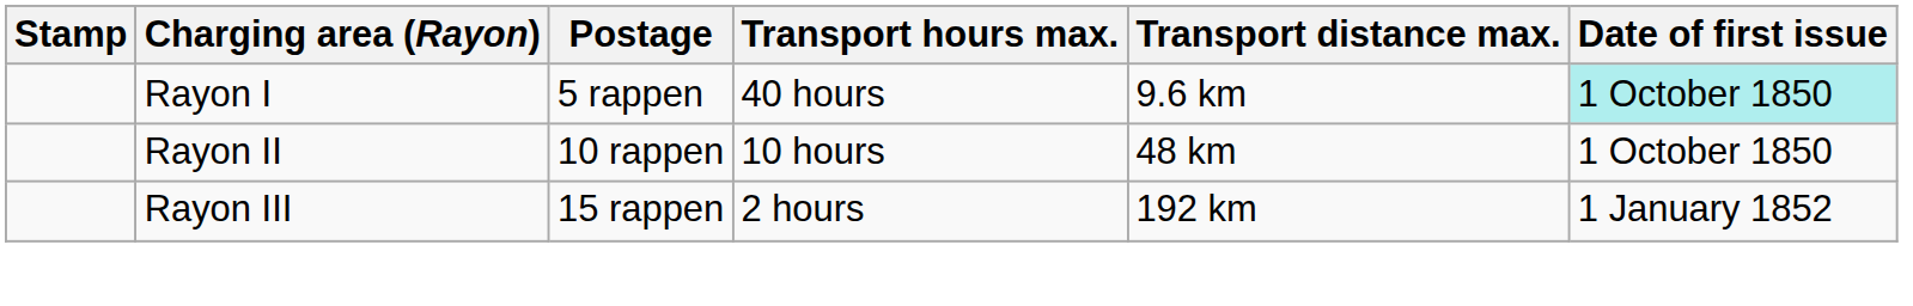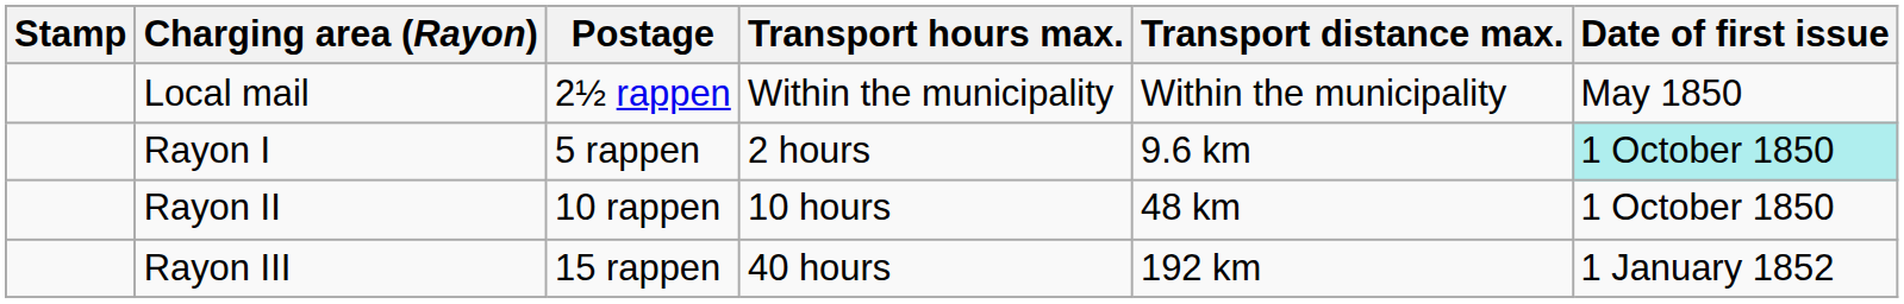+ row: Local mail | 2½ rappen | Within the municipality | Within the municipality | May 1850
Rayon I | Transport hours max.: 40 hours -> 2 hours
Rayon III | Transport hours max.: 2 hours -> 40 hours
